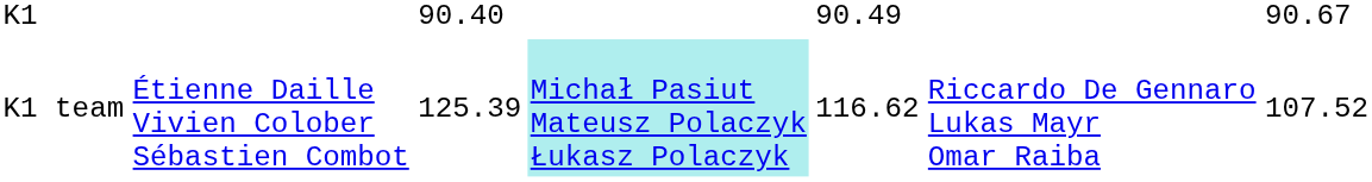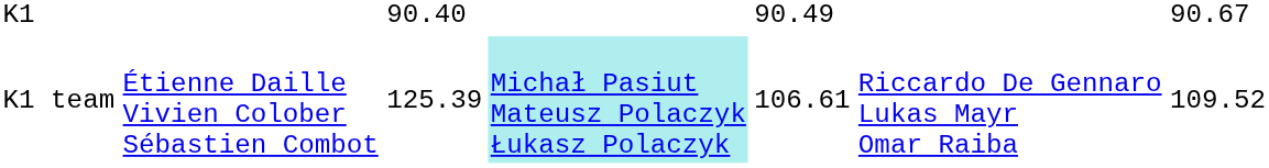K1 team | column 5: 116.62 -> 106.61
K1 team | column 7: 107.52 -> 109.52
